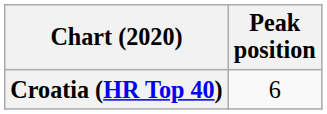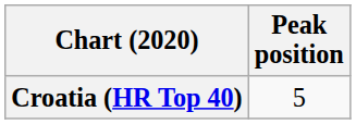Croatia (HR Top 40) | Peak position: 6 -> 5
